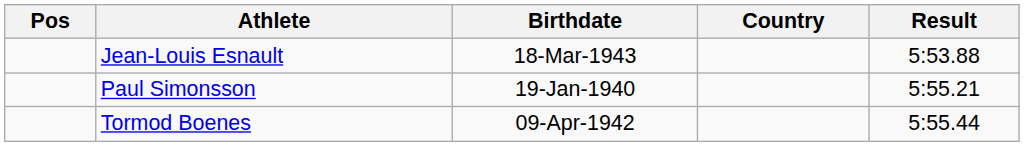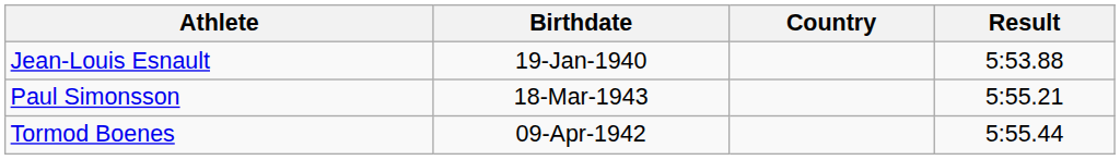- column: Pos
Jean-Louis Esnault | Birthdate: 18-Mar-1943 -> 19-Jan-1940
Paul Simonsson | Birthdate: 19-Jan-1940 -> 18-Mar-1943
